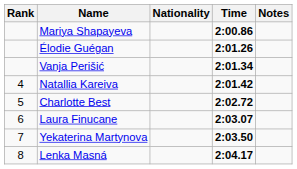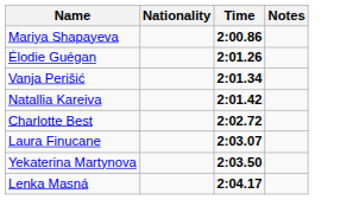- column: Rank | 4 | 5 | 6 | 7 | 8
